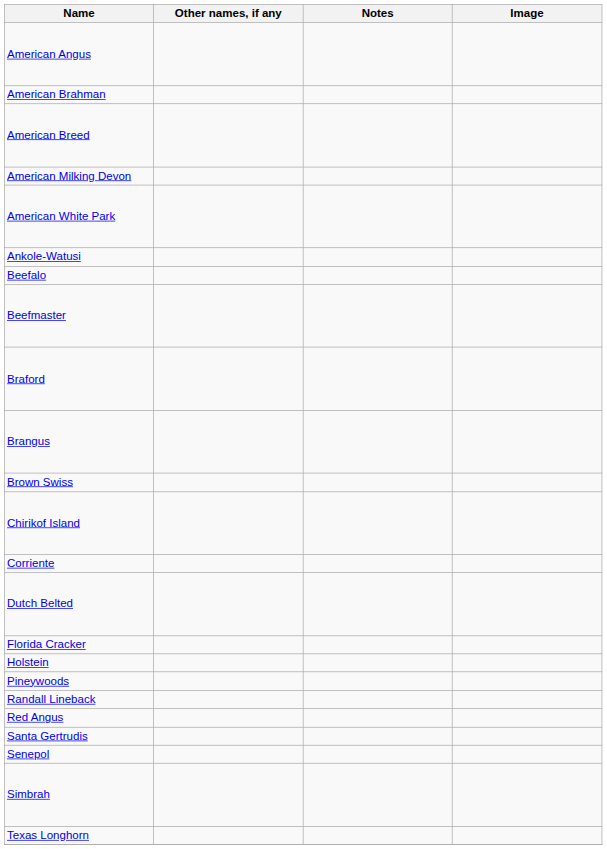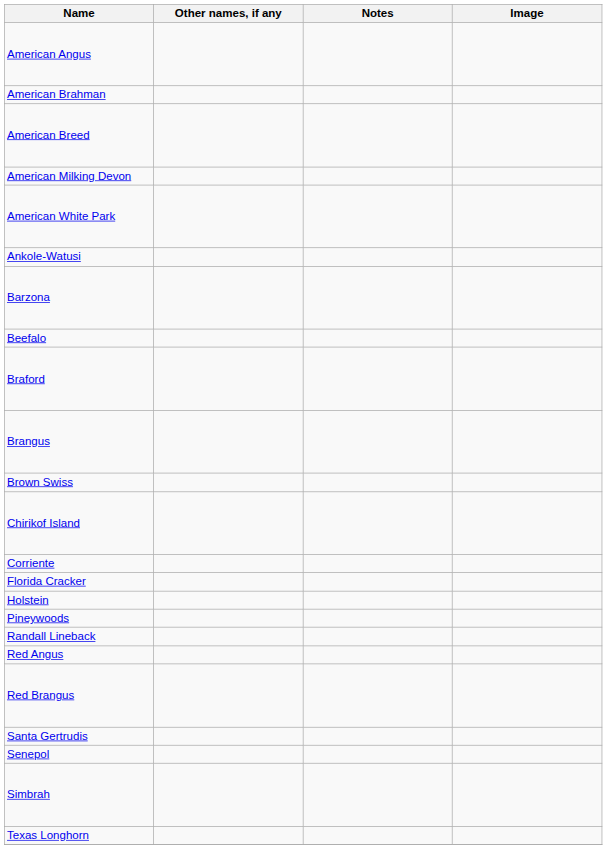+ row: Barzona
- row: Beefmaster
- row: Dutch Belted
+ row: Red Brangus
